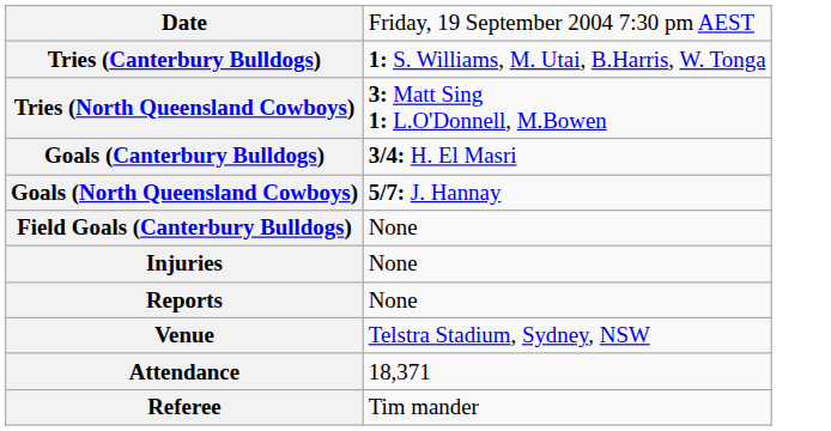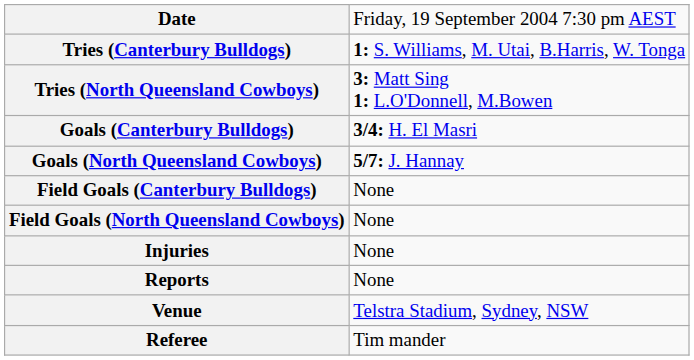+ row: Field Goals (North Queensland Cowboys) | None
- row: Attendance | 18,371
